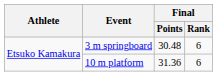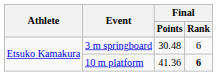10 m platform | Final / Points: 31.36 -> 41.36
10 m platform | Final / Rank: normal -> bold
